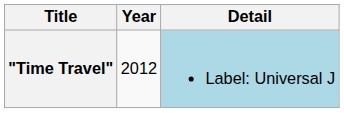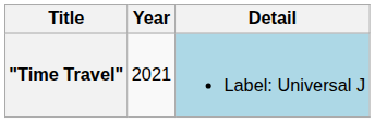"Time Travel" | Year: 2012 -> 2021
